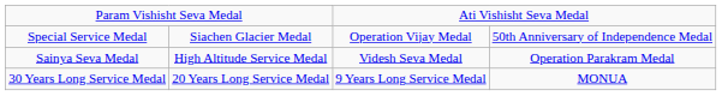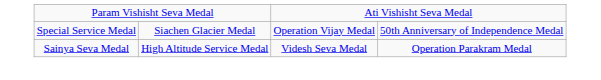- row: 30 Years Long Service Medal | 20 Years Long Service Medal | 9 Years Long Service Medal | MONUA
